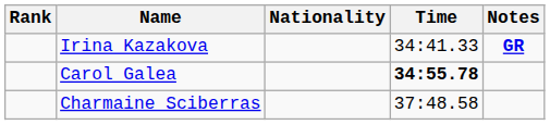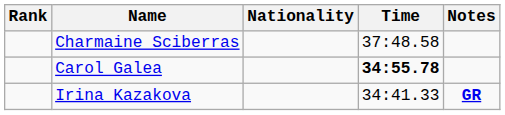rows swapped: Irina Kazakova <-> Charmaine Sciberras
